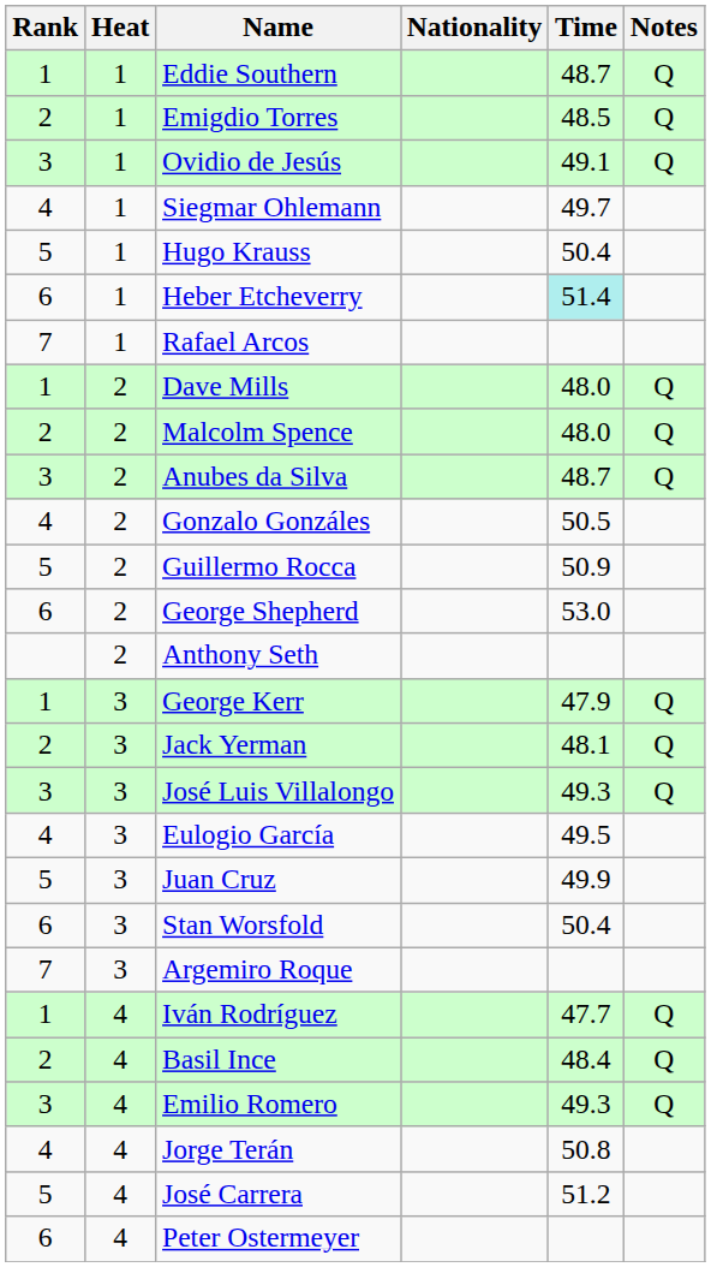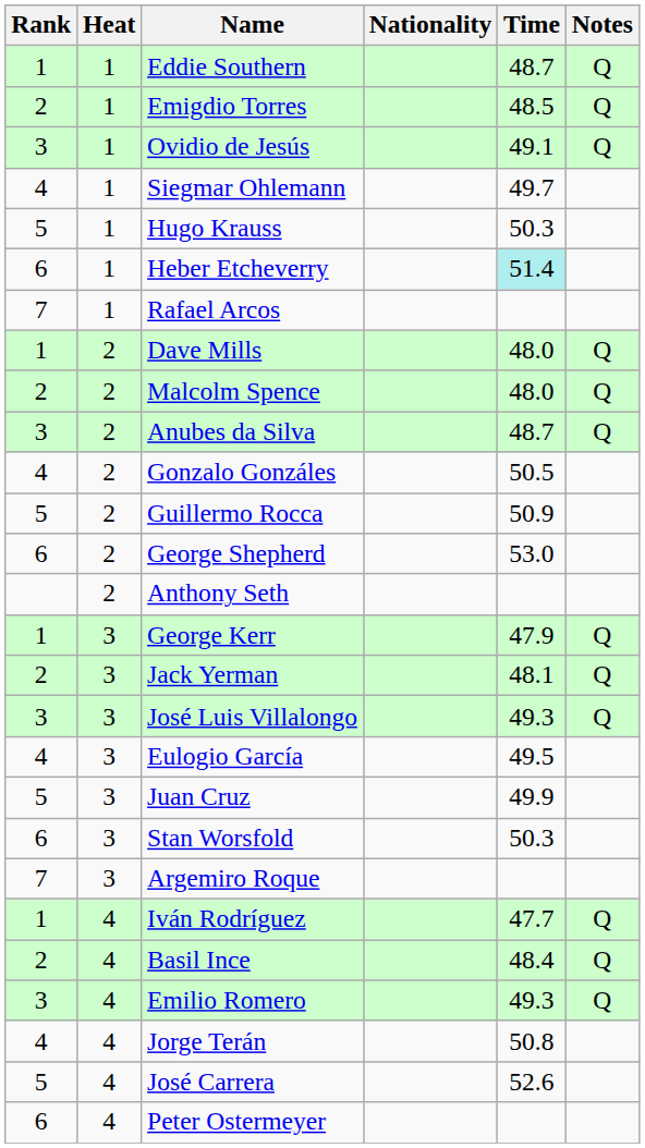Hugo Krauss | Time: 50.4 -> 50.3
Stan Worsfold | Time: 50.4 -> 50.3
José Carrera | Time: 51.2 -> 52.6
